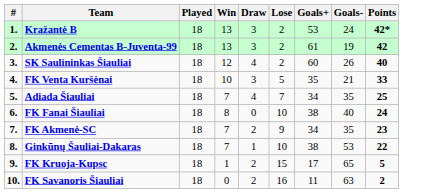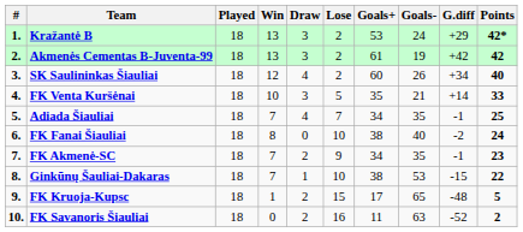+ column: G.diff | +29 | +42 | +34 | +14 | -1 | -2 | -1 | -15 | -48 | -52
